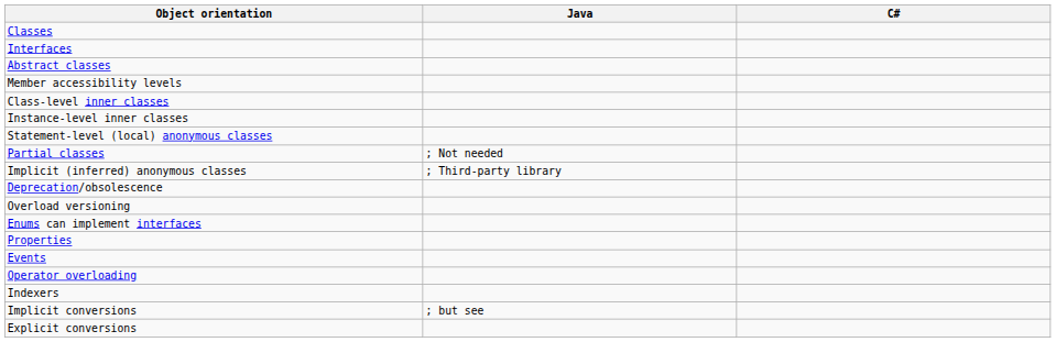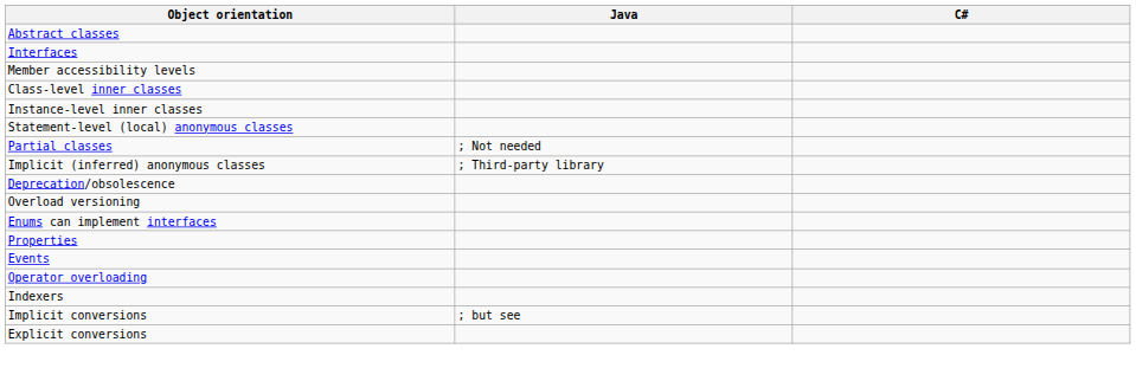- row: Classes
rows swapped: Interfaces <-> Abstract classes
